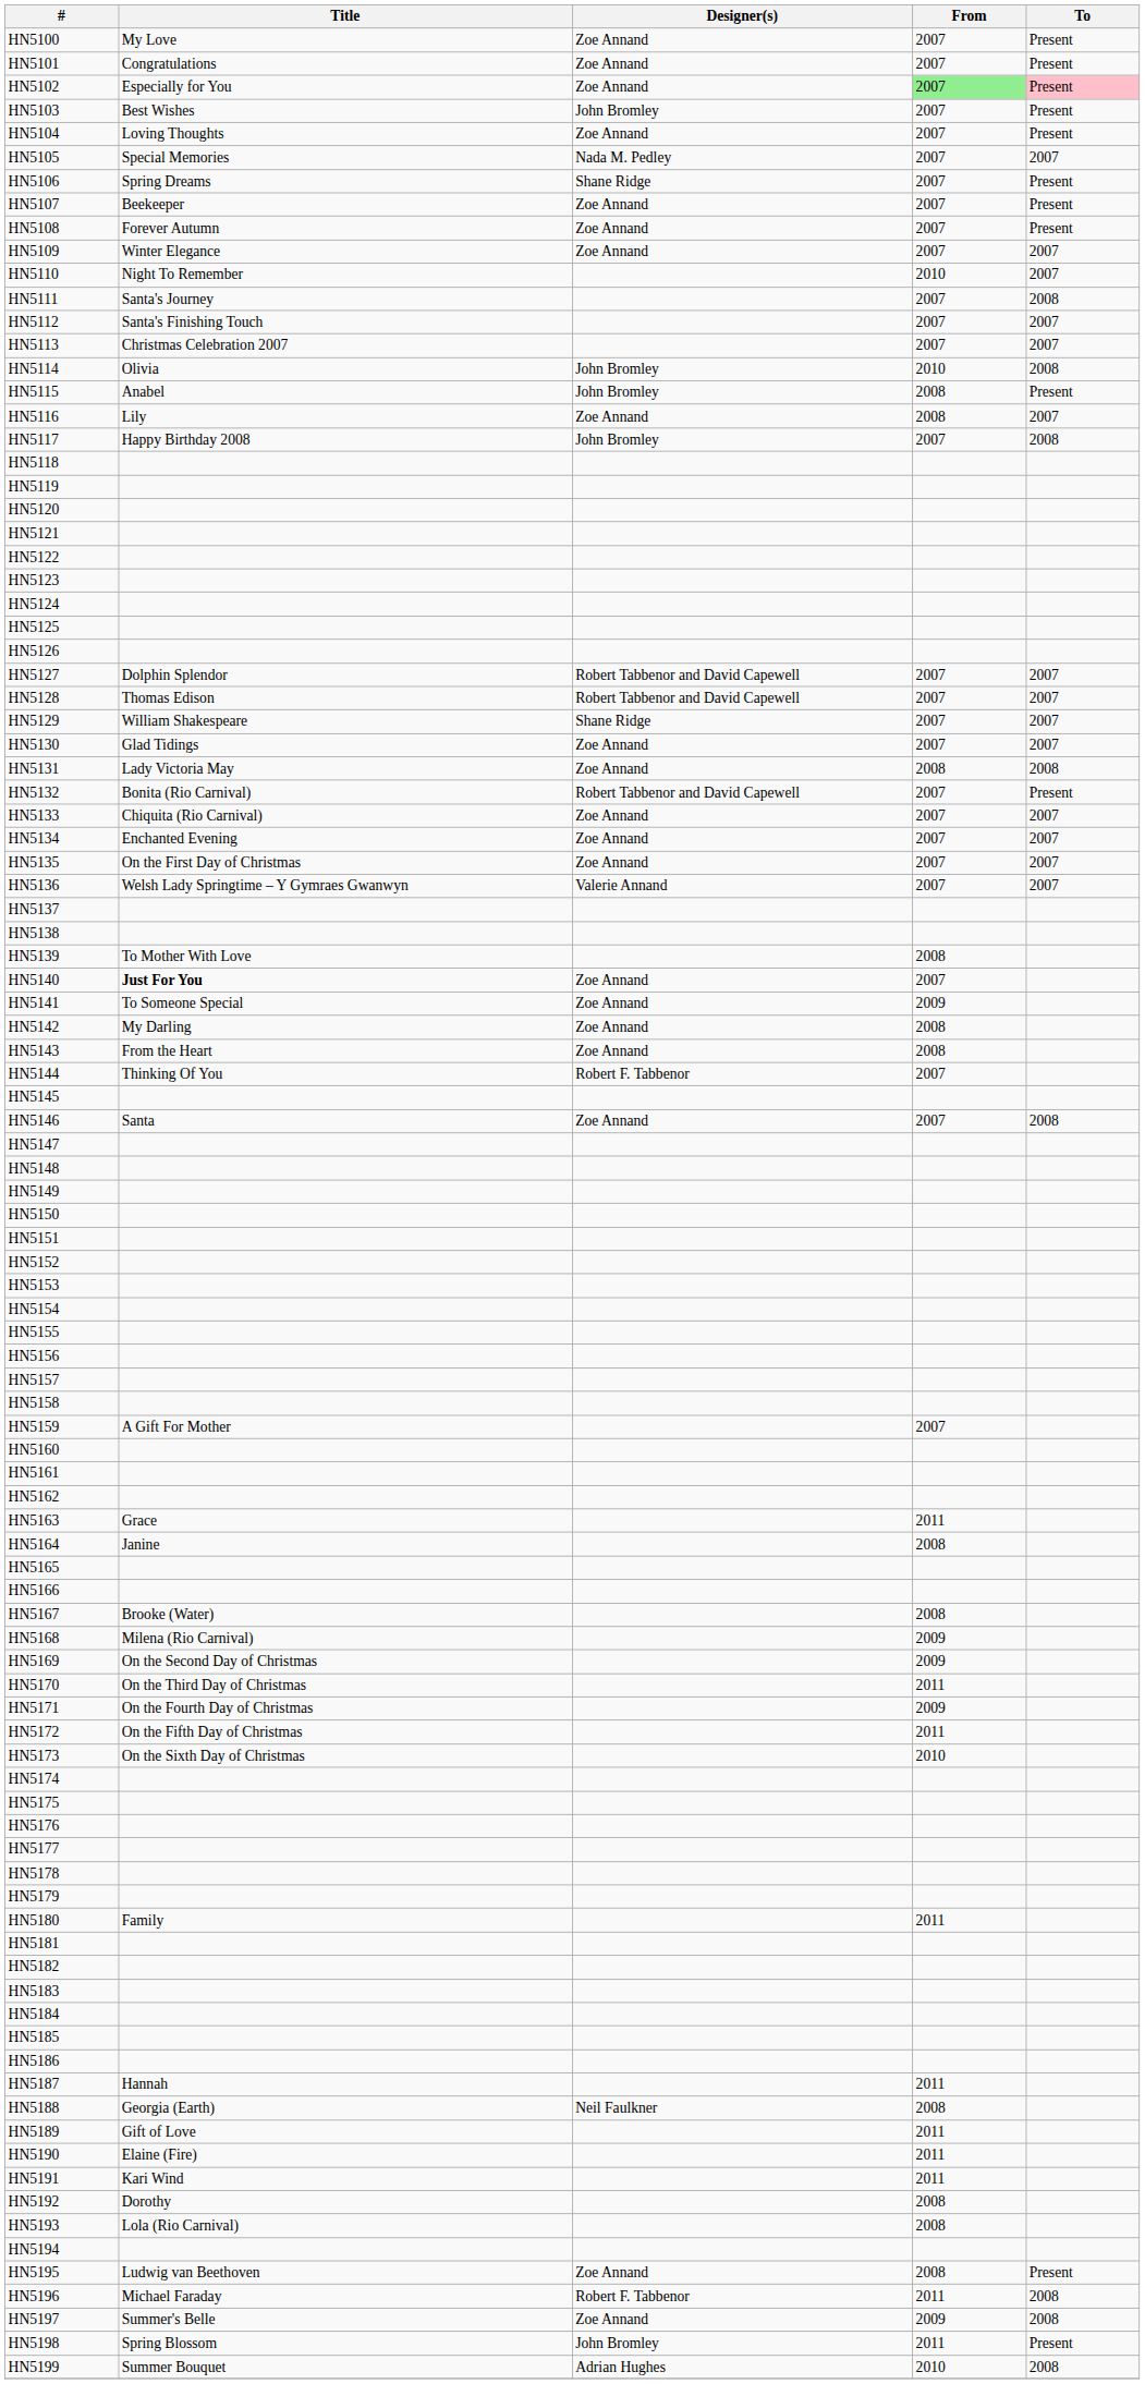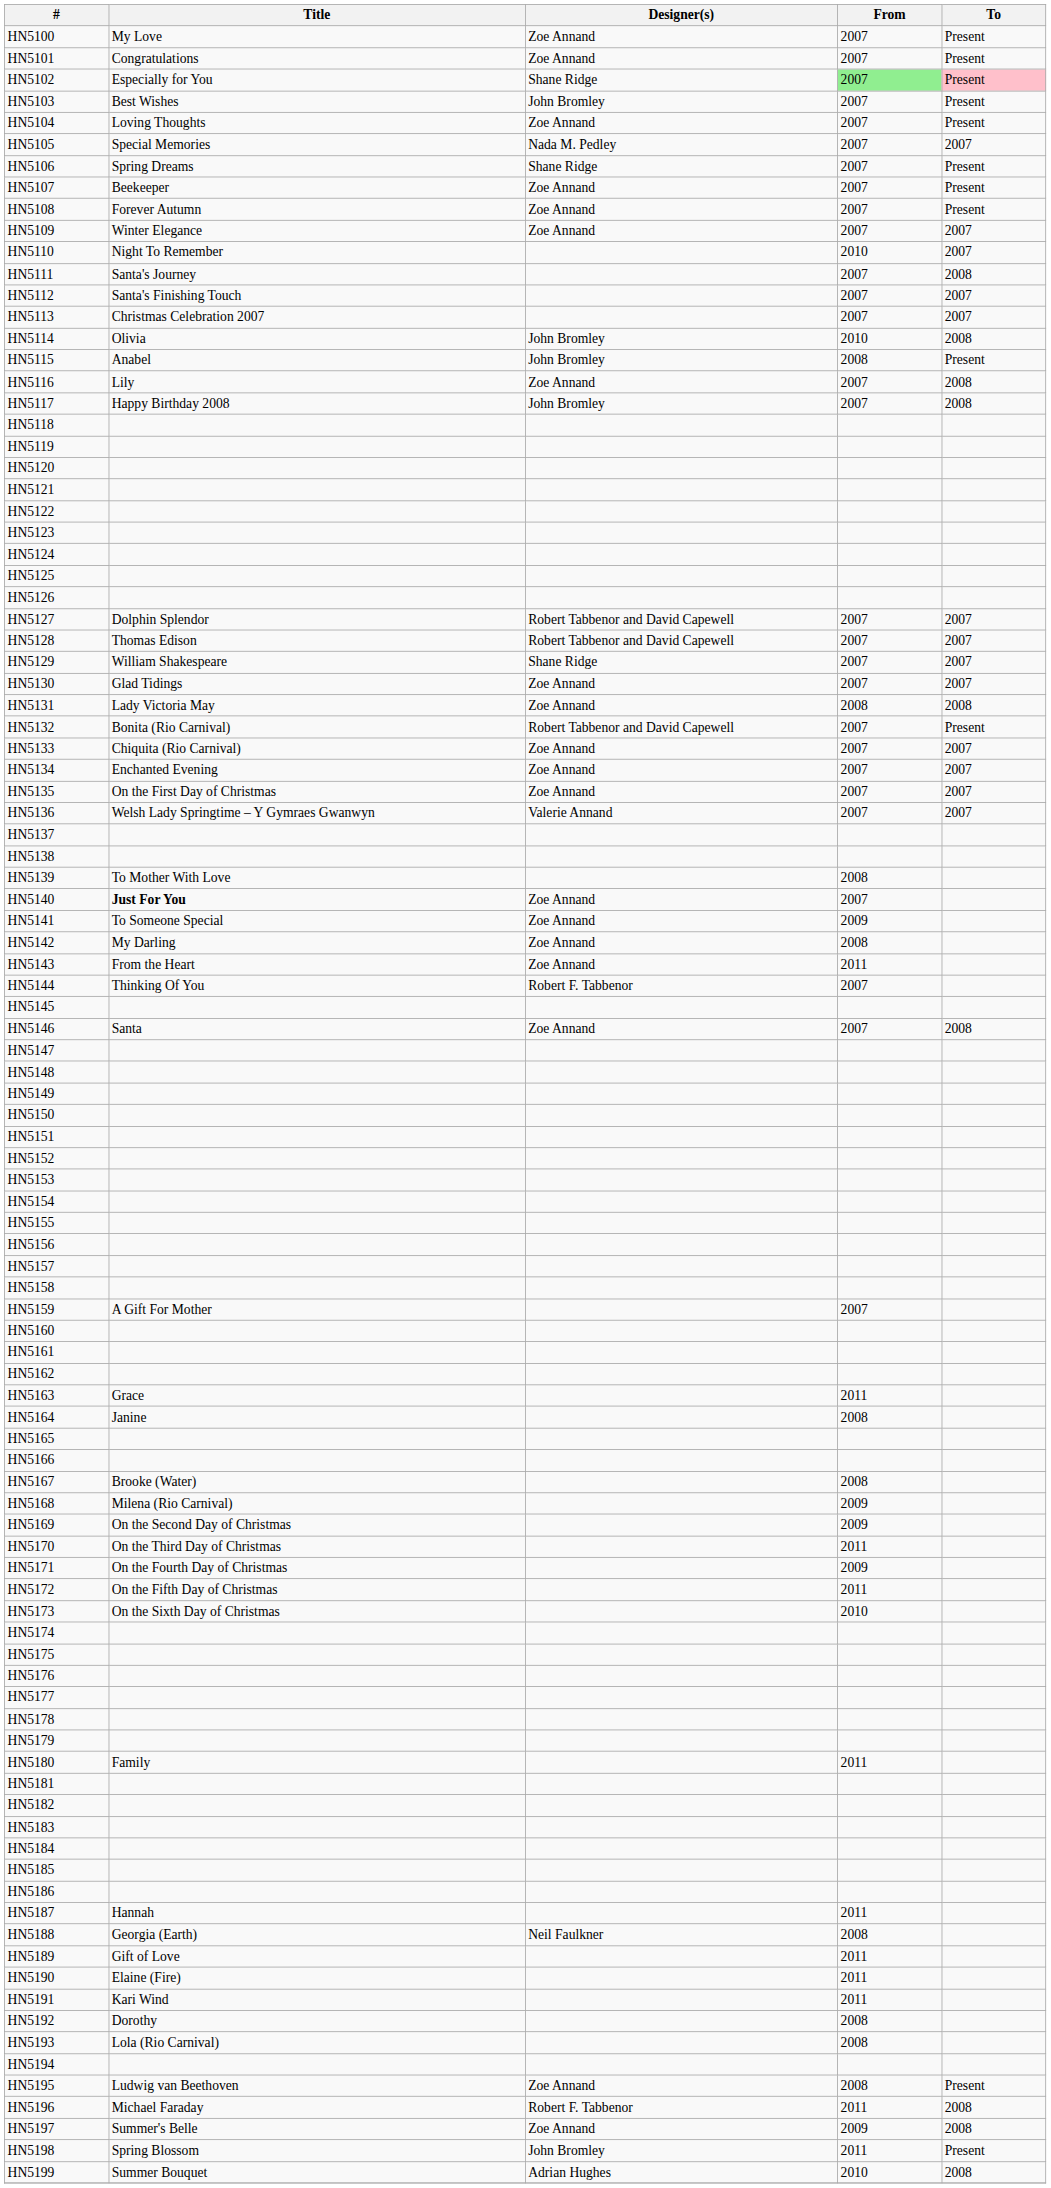HN5102 | Designer(s): Zoe Annand -> Shane Ridge
HN5116 | From: 2008 -> 2007
HN5116 | To: 2007 -> 2008
HN5143 | From: 2008 -> 2011
